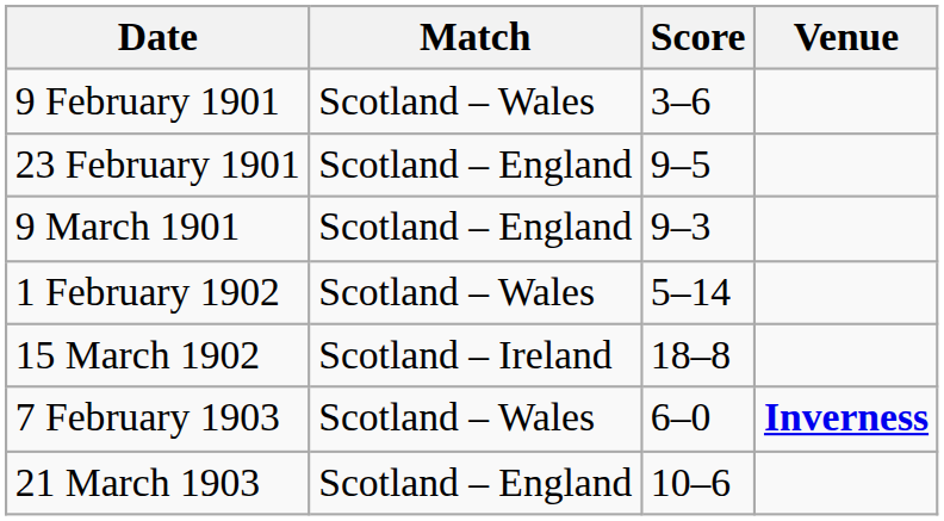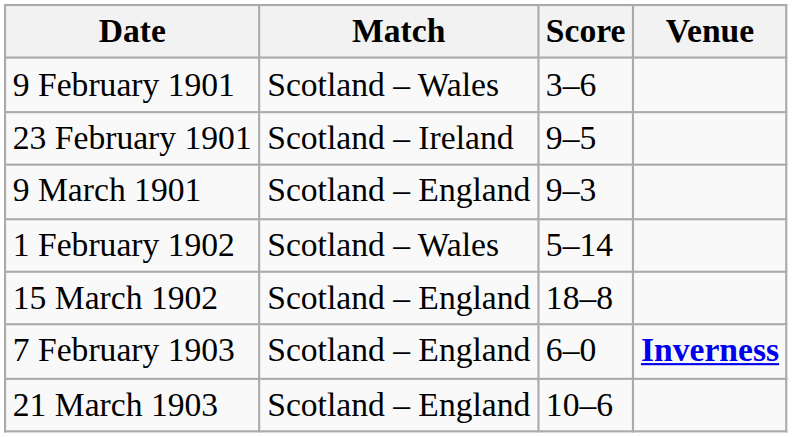23 February 1901 | Match: Scotland – England -> Scotland – Ireland
15 March 1902 | Match: Scotland – Ireland -> Scotland – England
7 February 1903 | Match: Scotland – Wales -> Scotland – England
